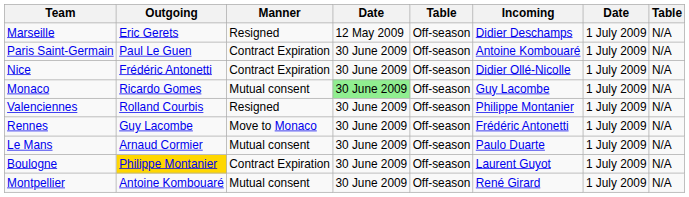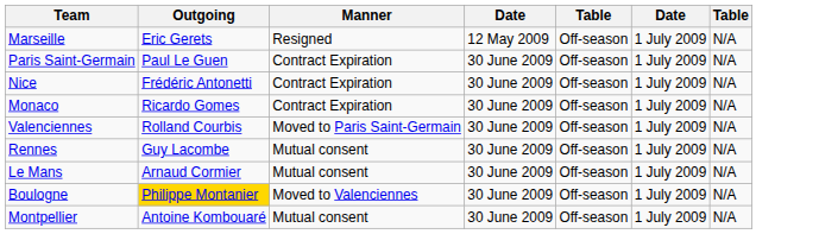- column: Incoming | Didier Deschamps | Antoine Kombouaré | Didier Ollé-Nicolle | Guy Lacombe | Philippe Montanier | Frédéric Antonetti | Paulo Duarte | Laurent Guyot | René Girard
Monaco | Manner: Mutual consent -> Contract Expiration
Monaco | column 4: lightgreen background -> no background
Valenciennes | Manner: Resigned -> Moved to Paris Saint-Germain
Rennes | Manner: Move to Monaco -> Mutual consent
Boulogne | Manner: Contract Expiration -> Moved to Valenciennes
